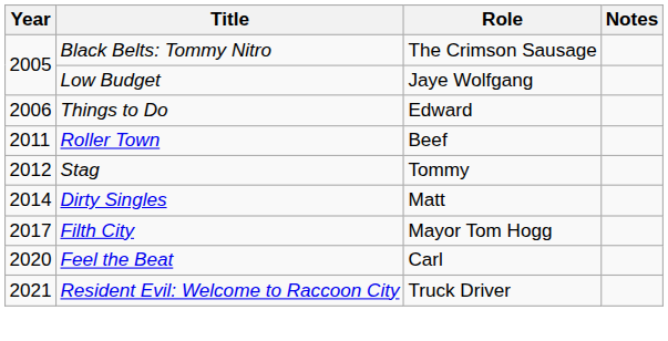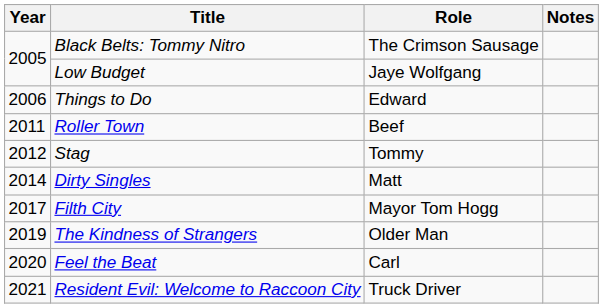+ row: 2019 | The Kindness of Strangers | Older Man
